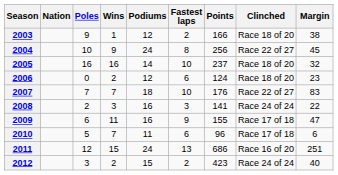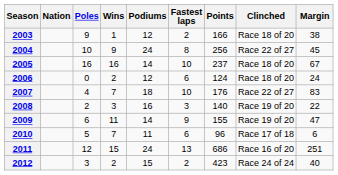2005 | Margin: 32 -> 67
2006 | Margin: 23 -> 24
2007 | Poles: 7 -> 4
2008 | Points: 141 -> 140
2008 | Clinched: Race 24 of 24 -> Race 19 of 20
2009 | Podiums: 16 -> 14
2009 | Clinched: Race 17 of 18 -> Race 19 of 20
